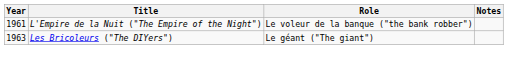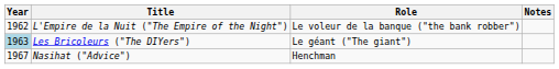L'Empire de la Nuit ("The Empire of the Night") | Year: 1961 -> 1962
Les Bricoleurs ("The DIYers") | Year: no background -> lightblue background
+ row: 1967 | Nasihat ("Advice") | Henchman
